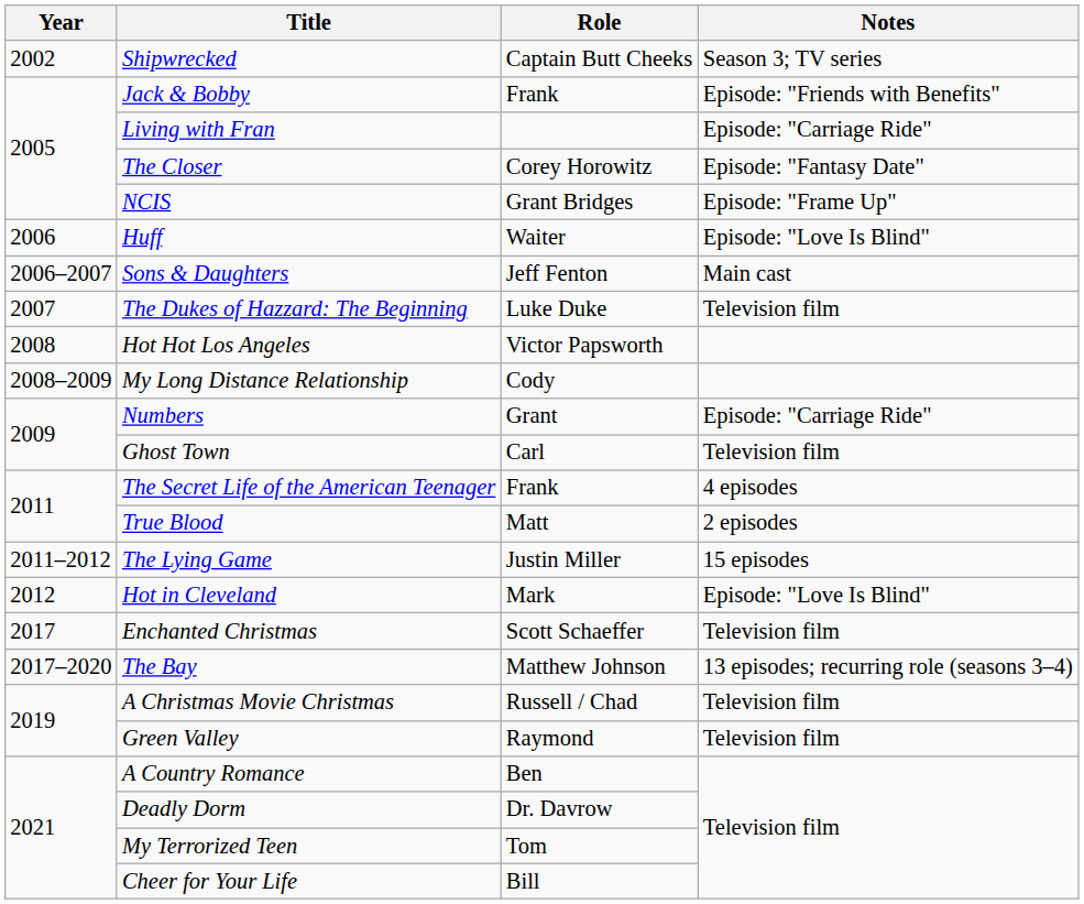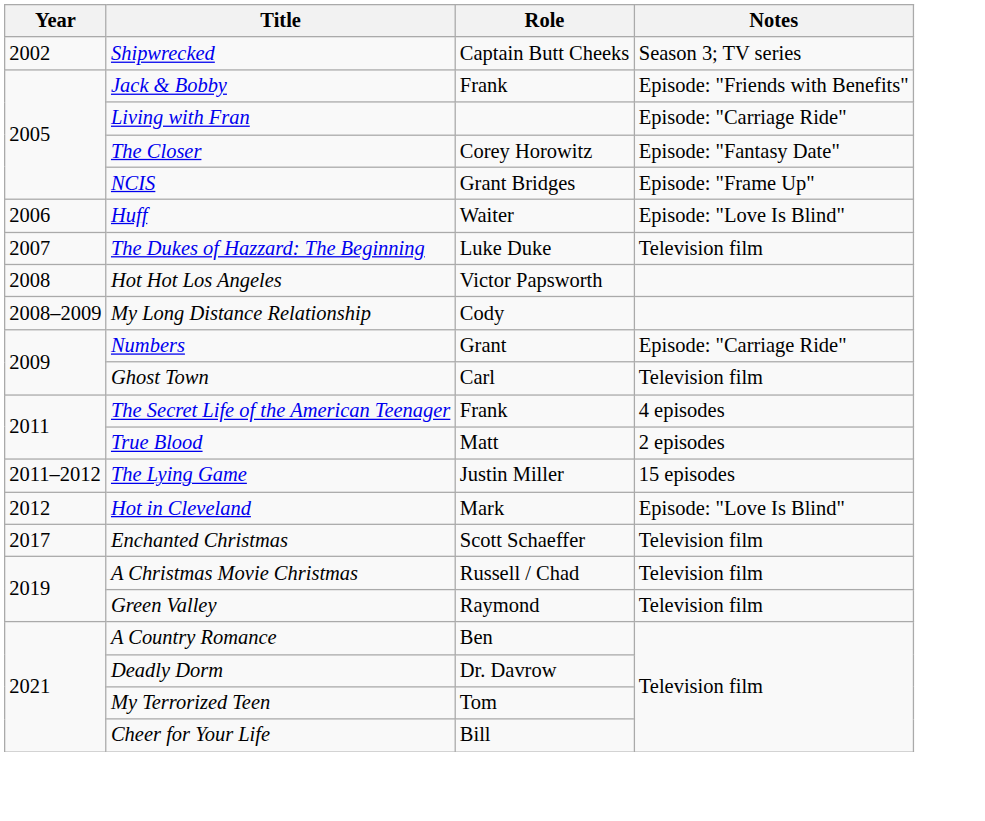- row: 2006–2007 | Sons & Daughters | Jeff Fenton | Main cast
- row: 2017–2020 | The Bay | Matthew Johnson | 13 episodes; recurring role (seasons 3–4)
